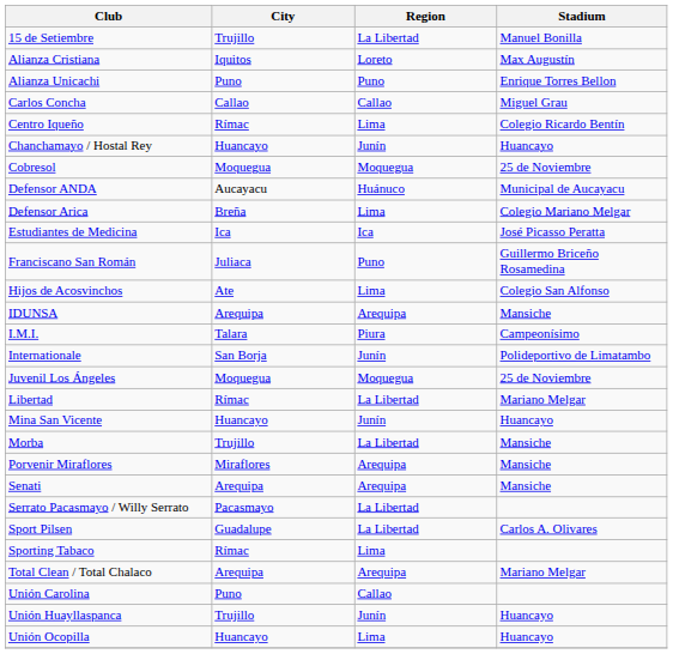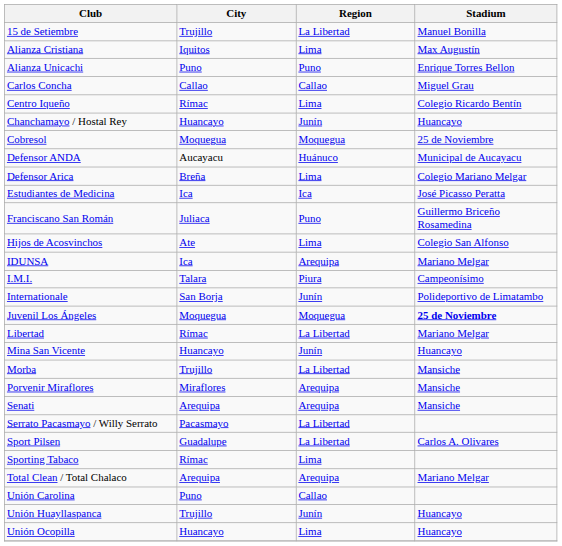Alianza Cristiana | Region: Loreto -> Lima
IDUNSA | City: Arequipa -> Ica
IDUNSA | Stadium: Mansiche -> Mariano Melgar
Juvenil Los Ángeles | Stadium: normal -> bold
